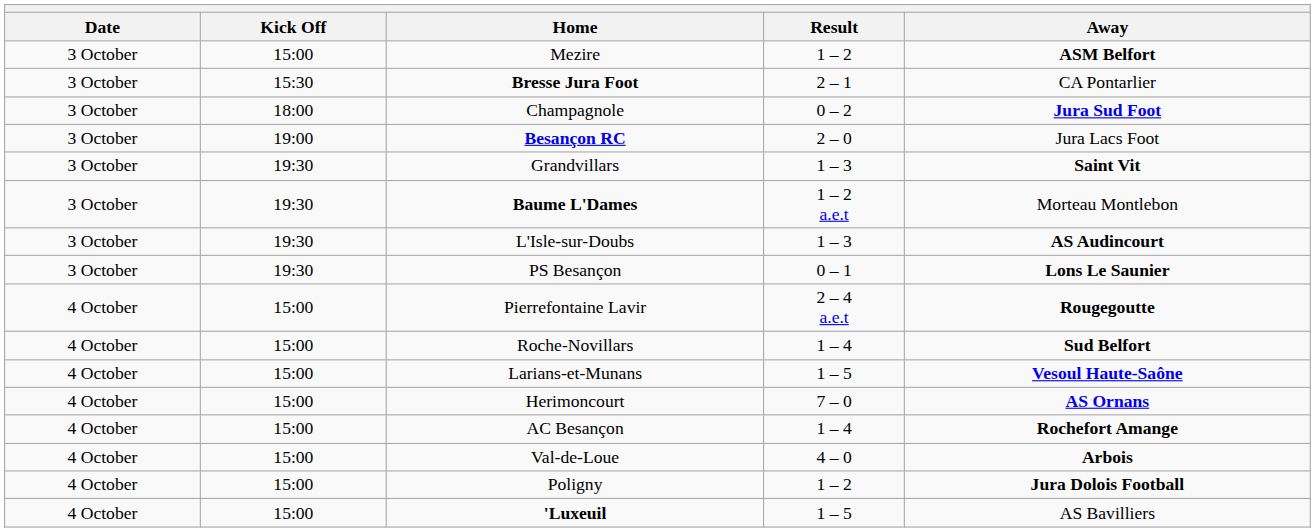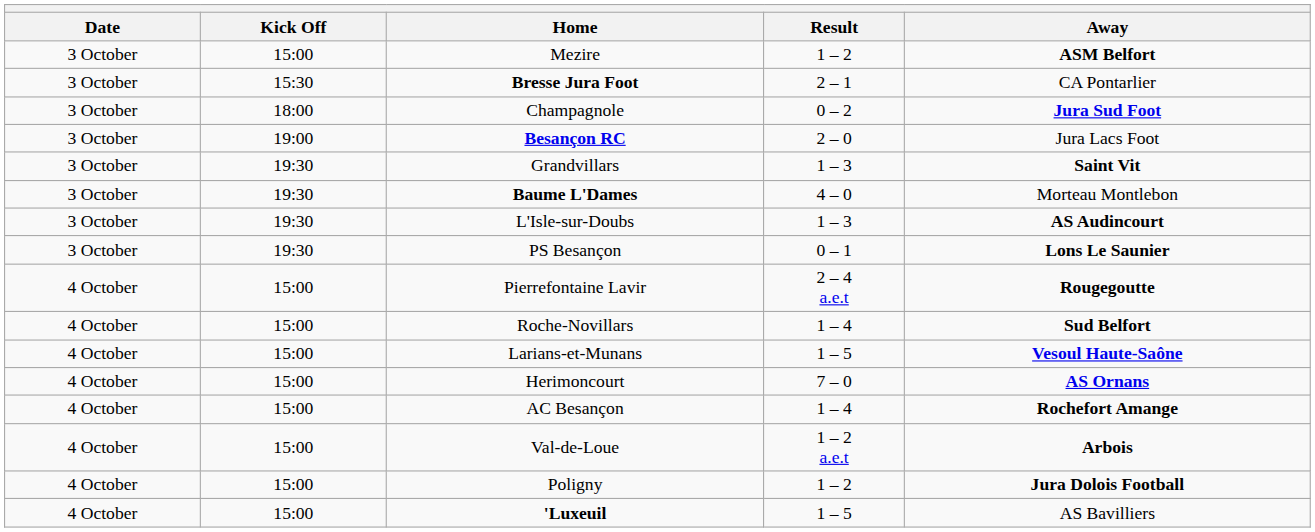Baume L'Dames | Result: 1 – 2 a.e.t -> 4 – 0
Val-de-Loue | Result: 4 – 0 -> 1 – 2 a.e.t
